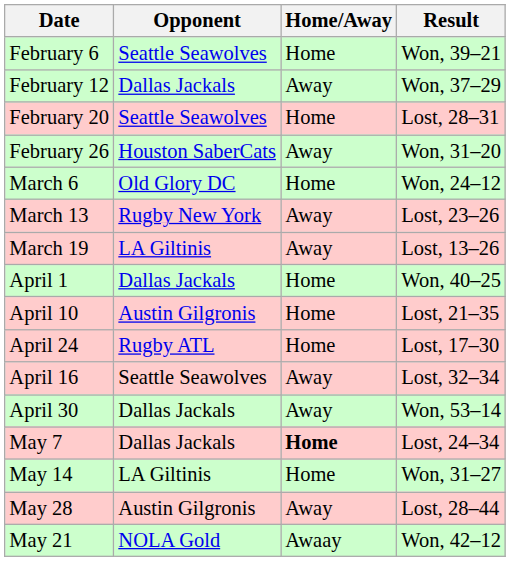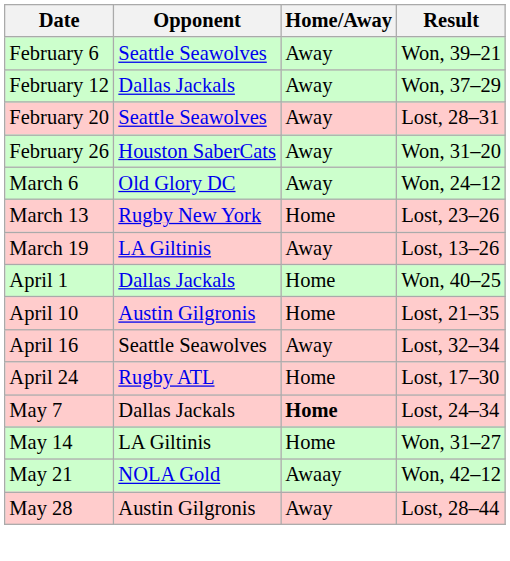February 6 | Home/Away: Home -> Away
February 20 | Home/Away: Home -> Away
March 6 | Home/Away: Home -> Away
March 13 | Home/Away: Away -> Home
rows swapped: April 16 <-> April 24
- row: April 30 | Dallas Jackals | Away | Won, 53–14
rows swapped: May 21 <-> May 28
